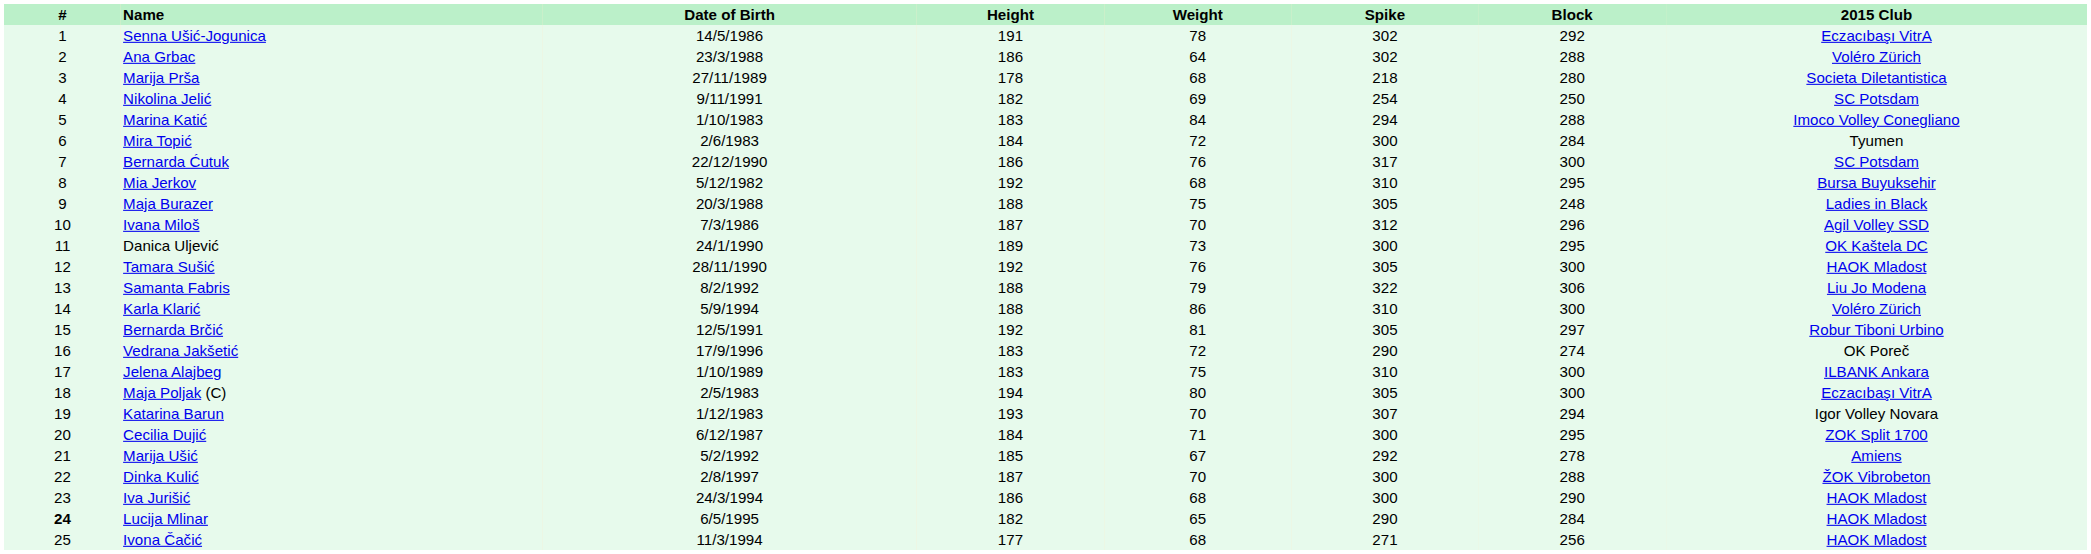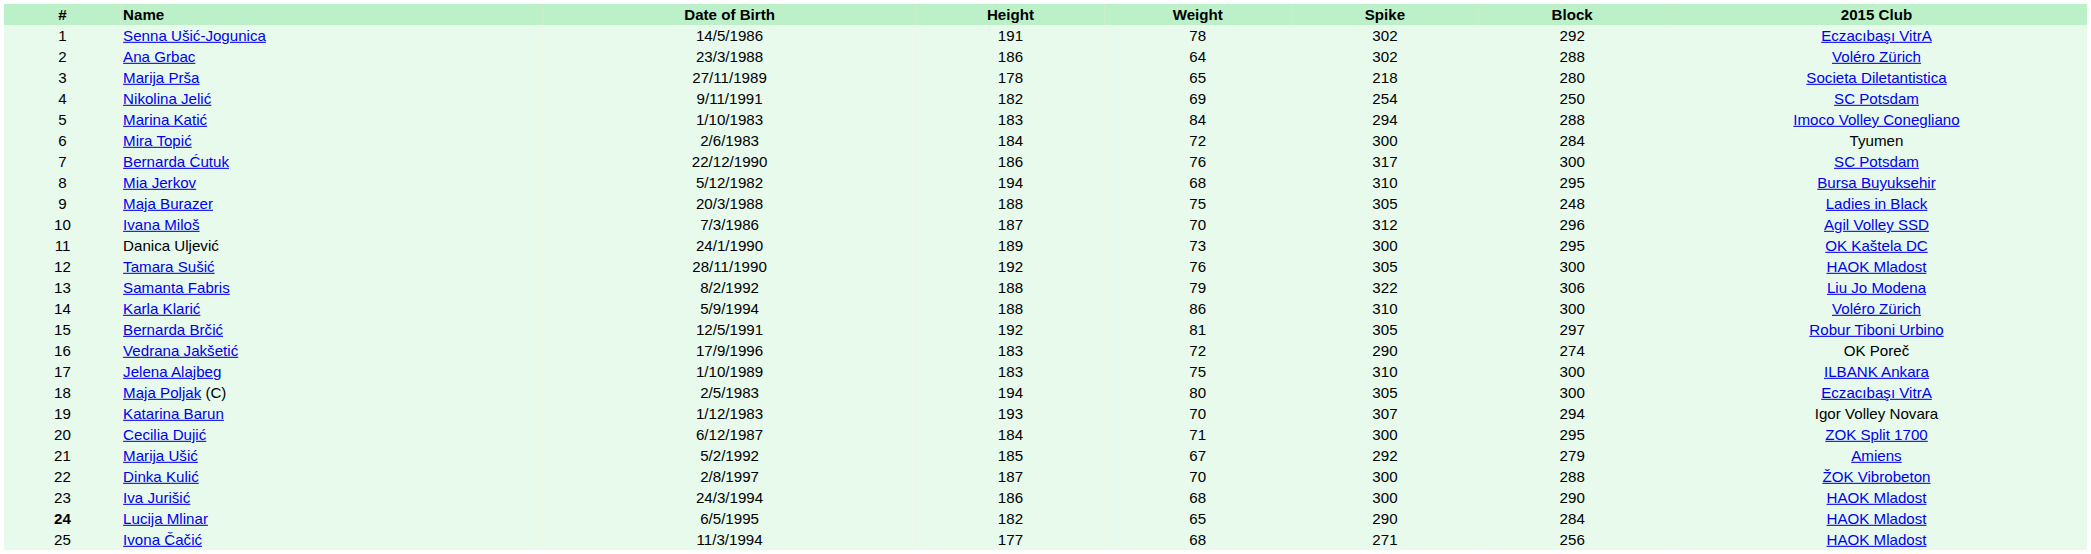Marija Prša | Weight: 68 -> 65
Mia Jerkov | Height: 192 -> 194
Marija Ušić | Block: 278 -> 279
